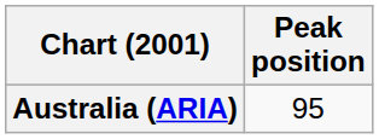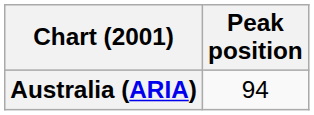Australia (ARIA) | Peak position: 95 -> 94
